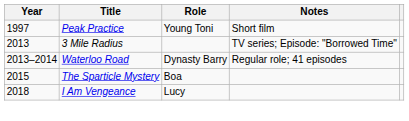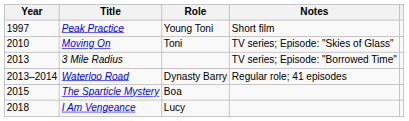+ row: 2010 | Moving On | Toni | TV series; Episode: "Skies of Glass"
